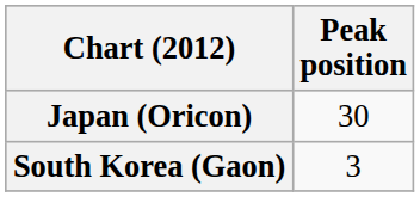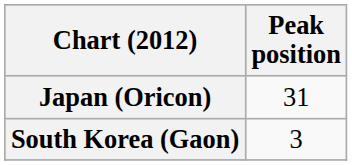Japan (Oricon) | Peak position: 30 -> 31
